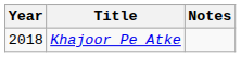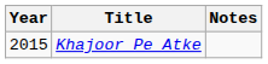Khajoor Pe Atke | Year: 2018 -> 2015
